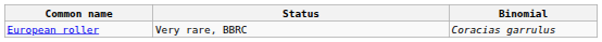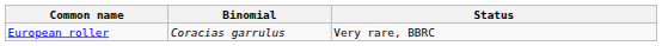columns swapped: Binomial <-> Status
